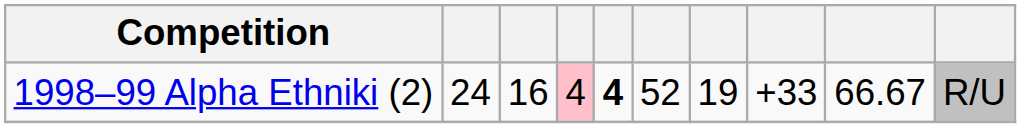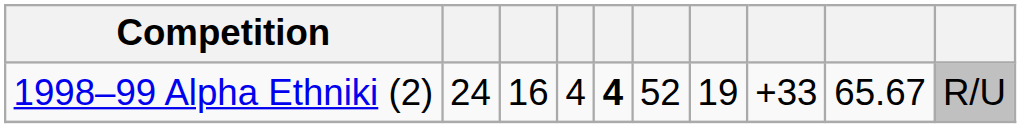1998–99 Alpha Ethniki (2) | column 4: pink background -> no background
1998–99 Alpha Ethniki (2) | column 9: 66.67 -> 65.67
